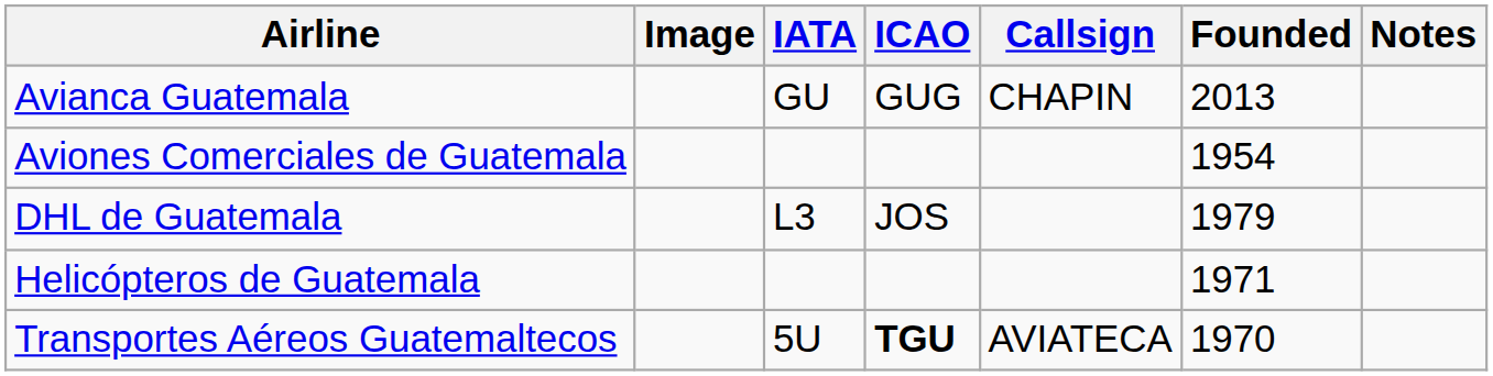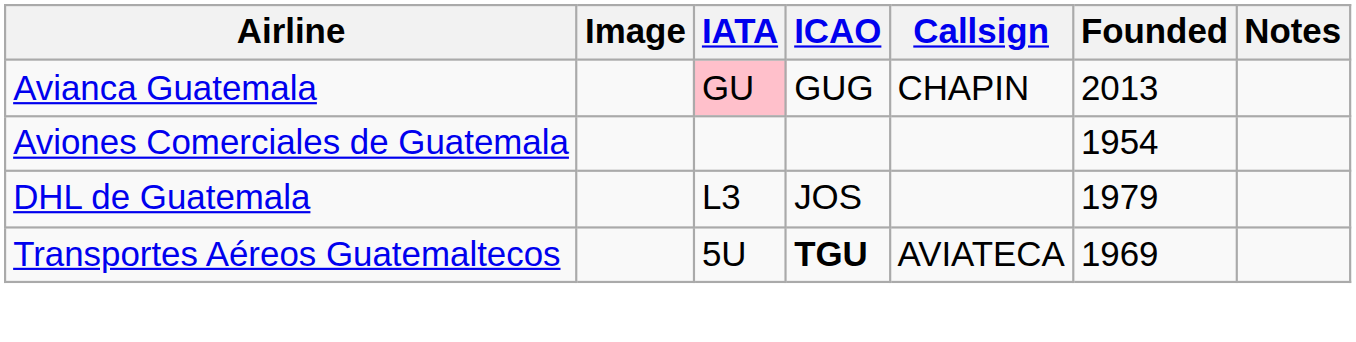Avianca Guatemala | IATA: no background -> pink background
- row: Helicópteros de Guatemala | 1971
Transportes Aéreos Guatemaltecos | Founded: 1970 -> 1969
